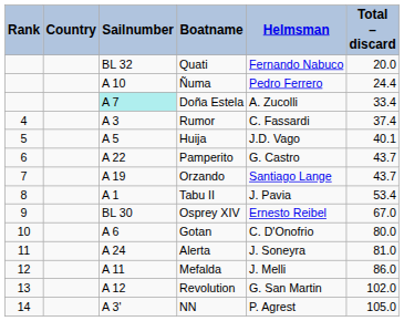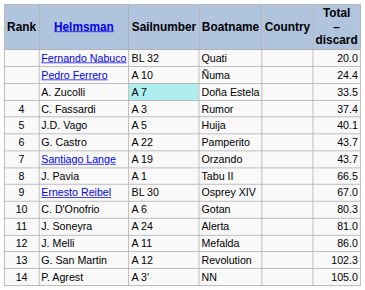columns swapped: Country <-> Helmsman
Doña Estela | Total – discard: 33.4 -> 33.5
Tabu II | Total – discard: 53.4 -> 66.5
Gotan | Total – discard: 80.0 -> 80.3
Revolution | Total – discard: 102.0 -> 102.3
